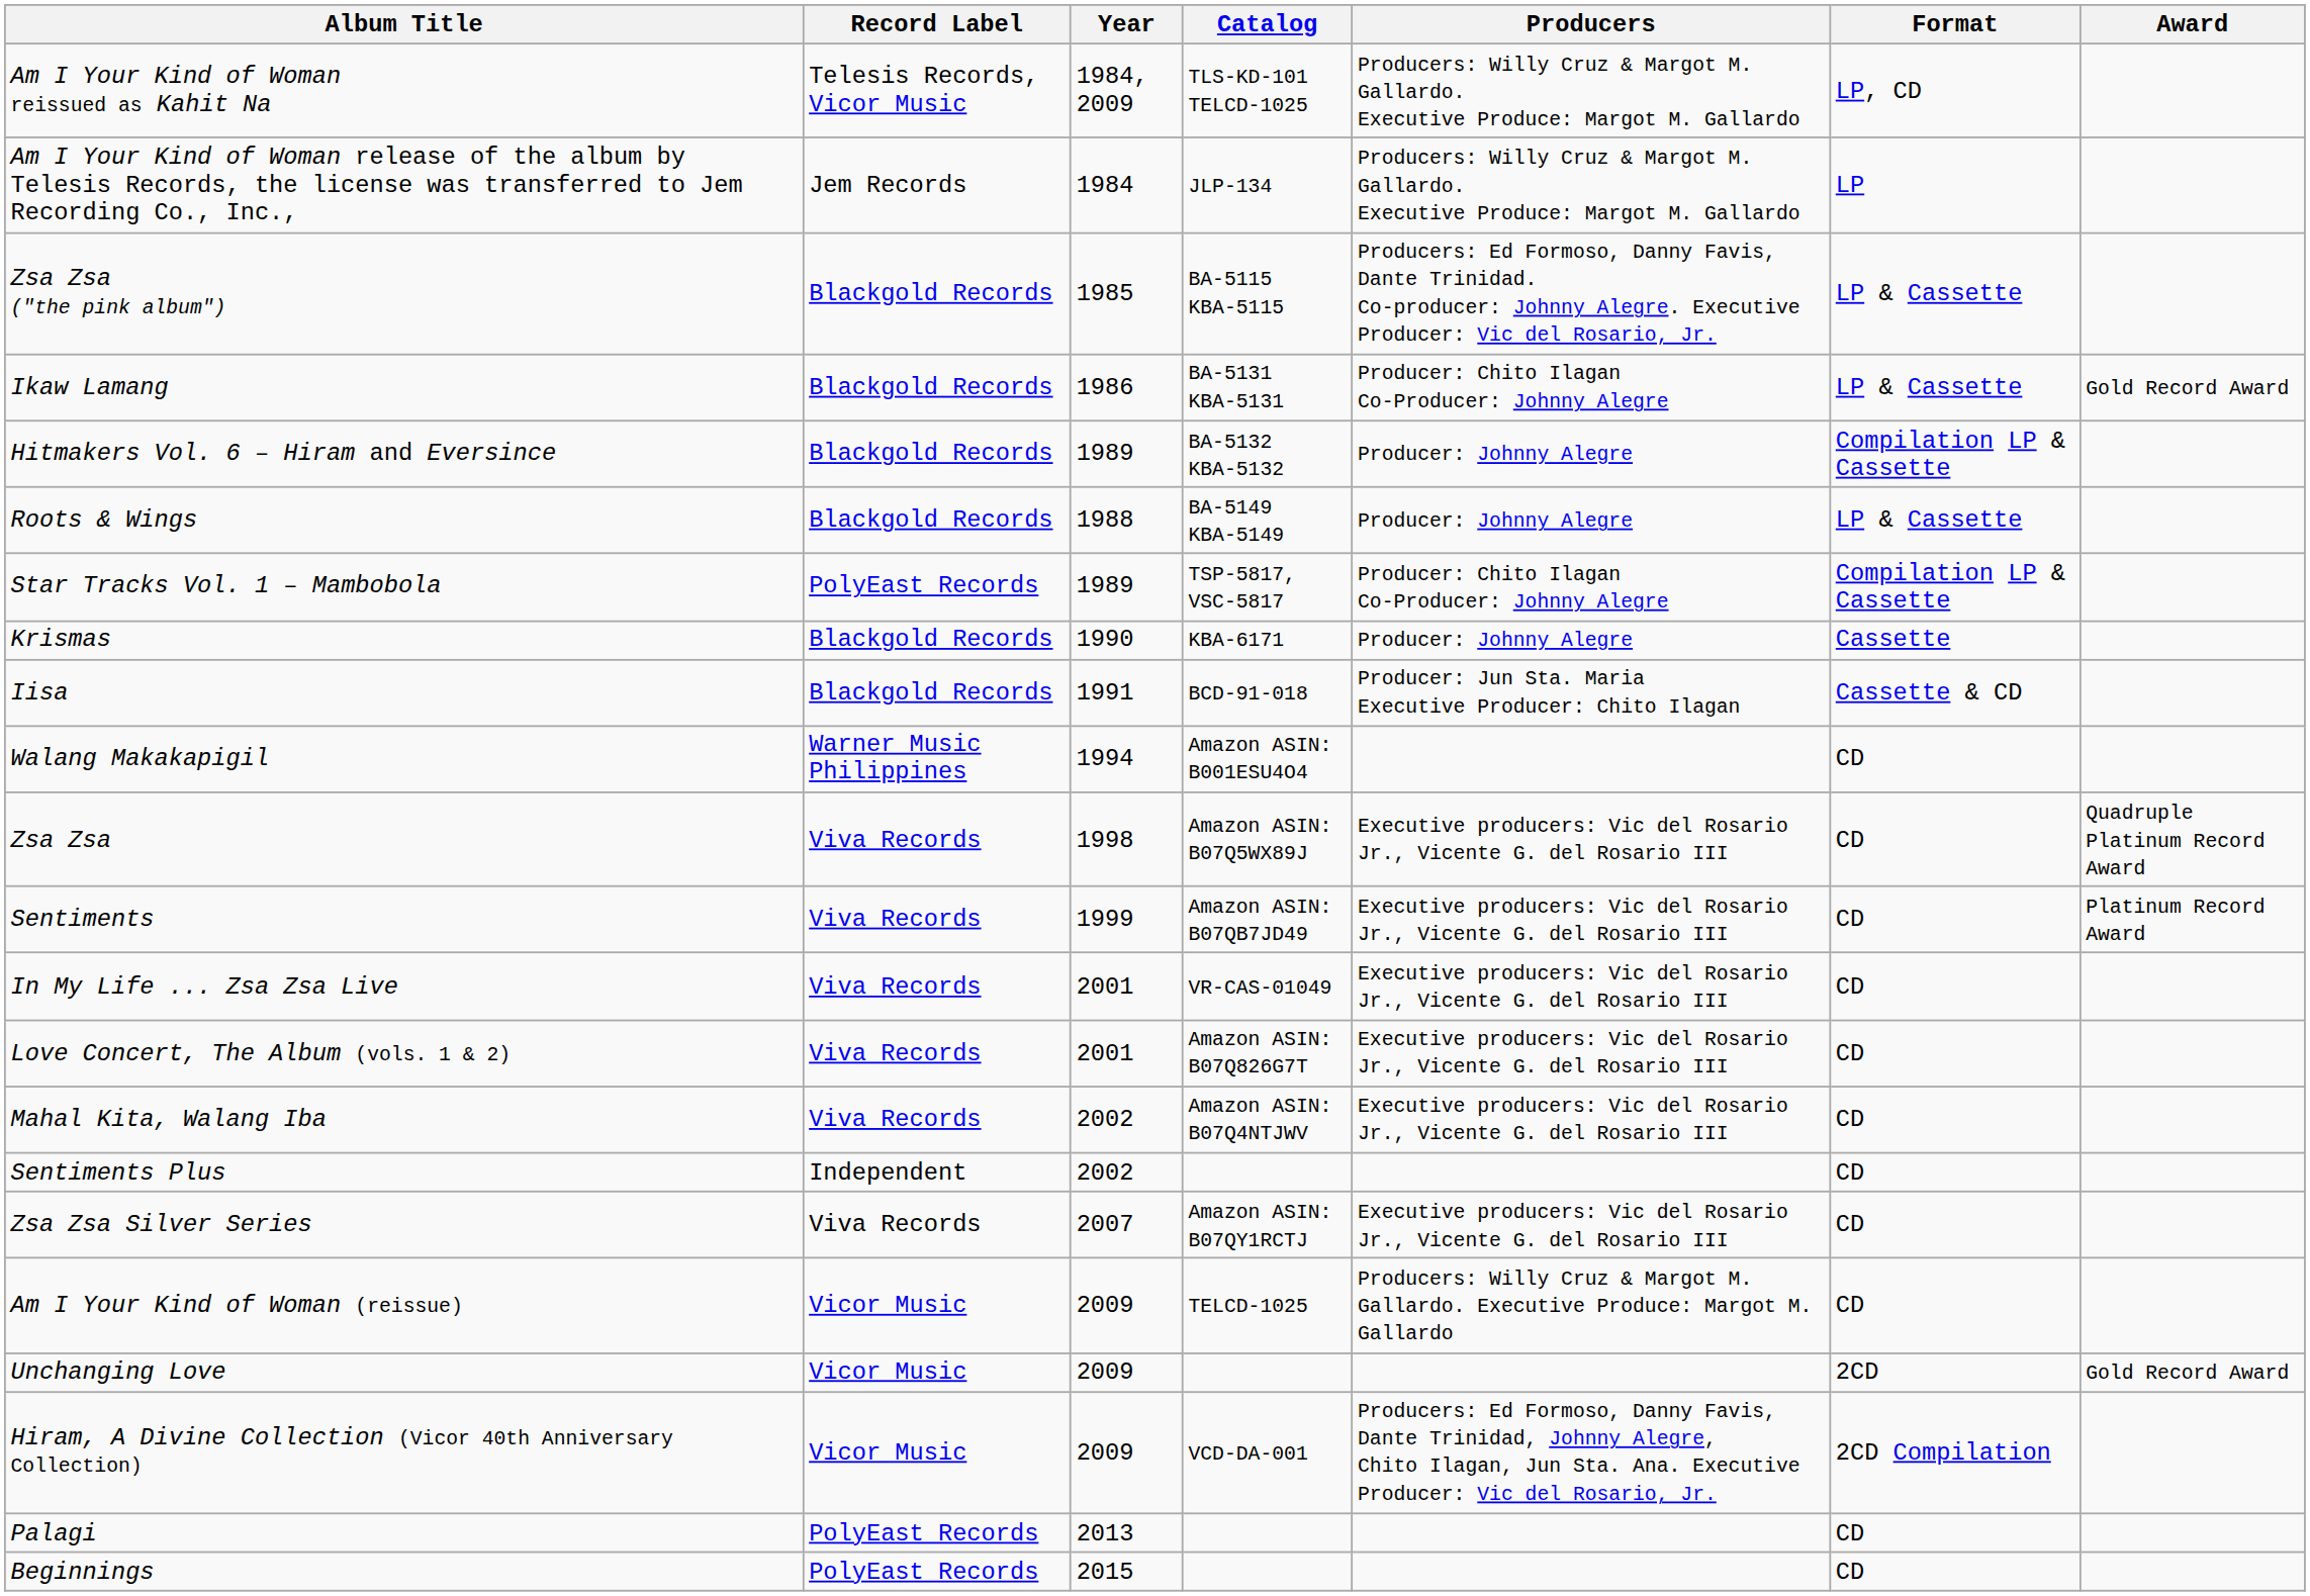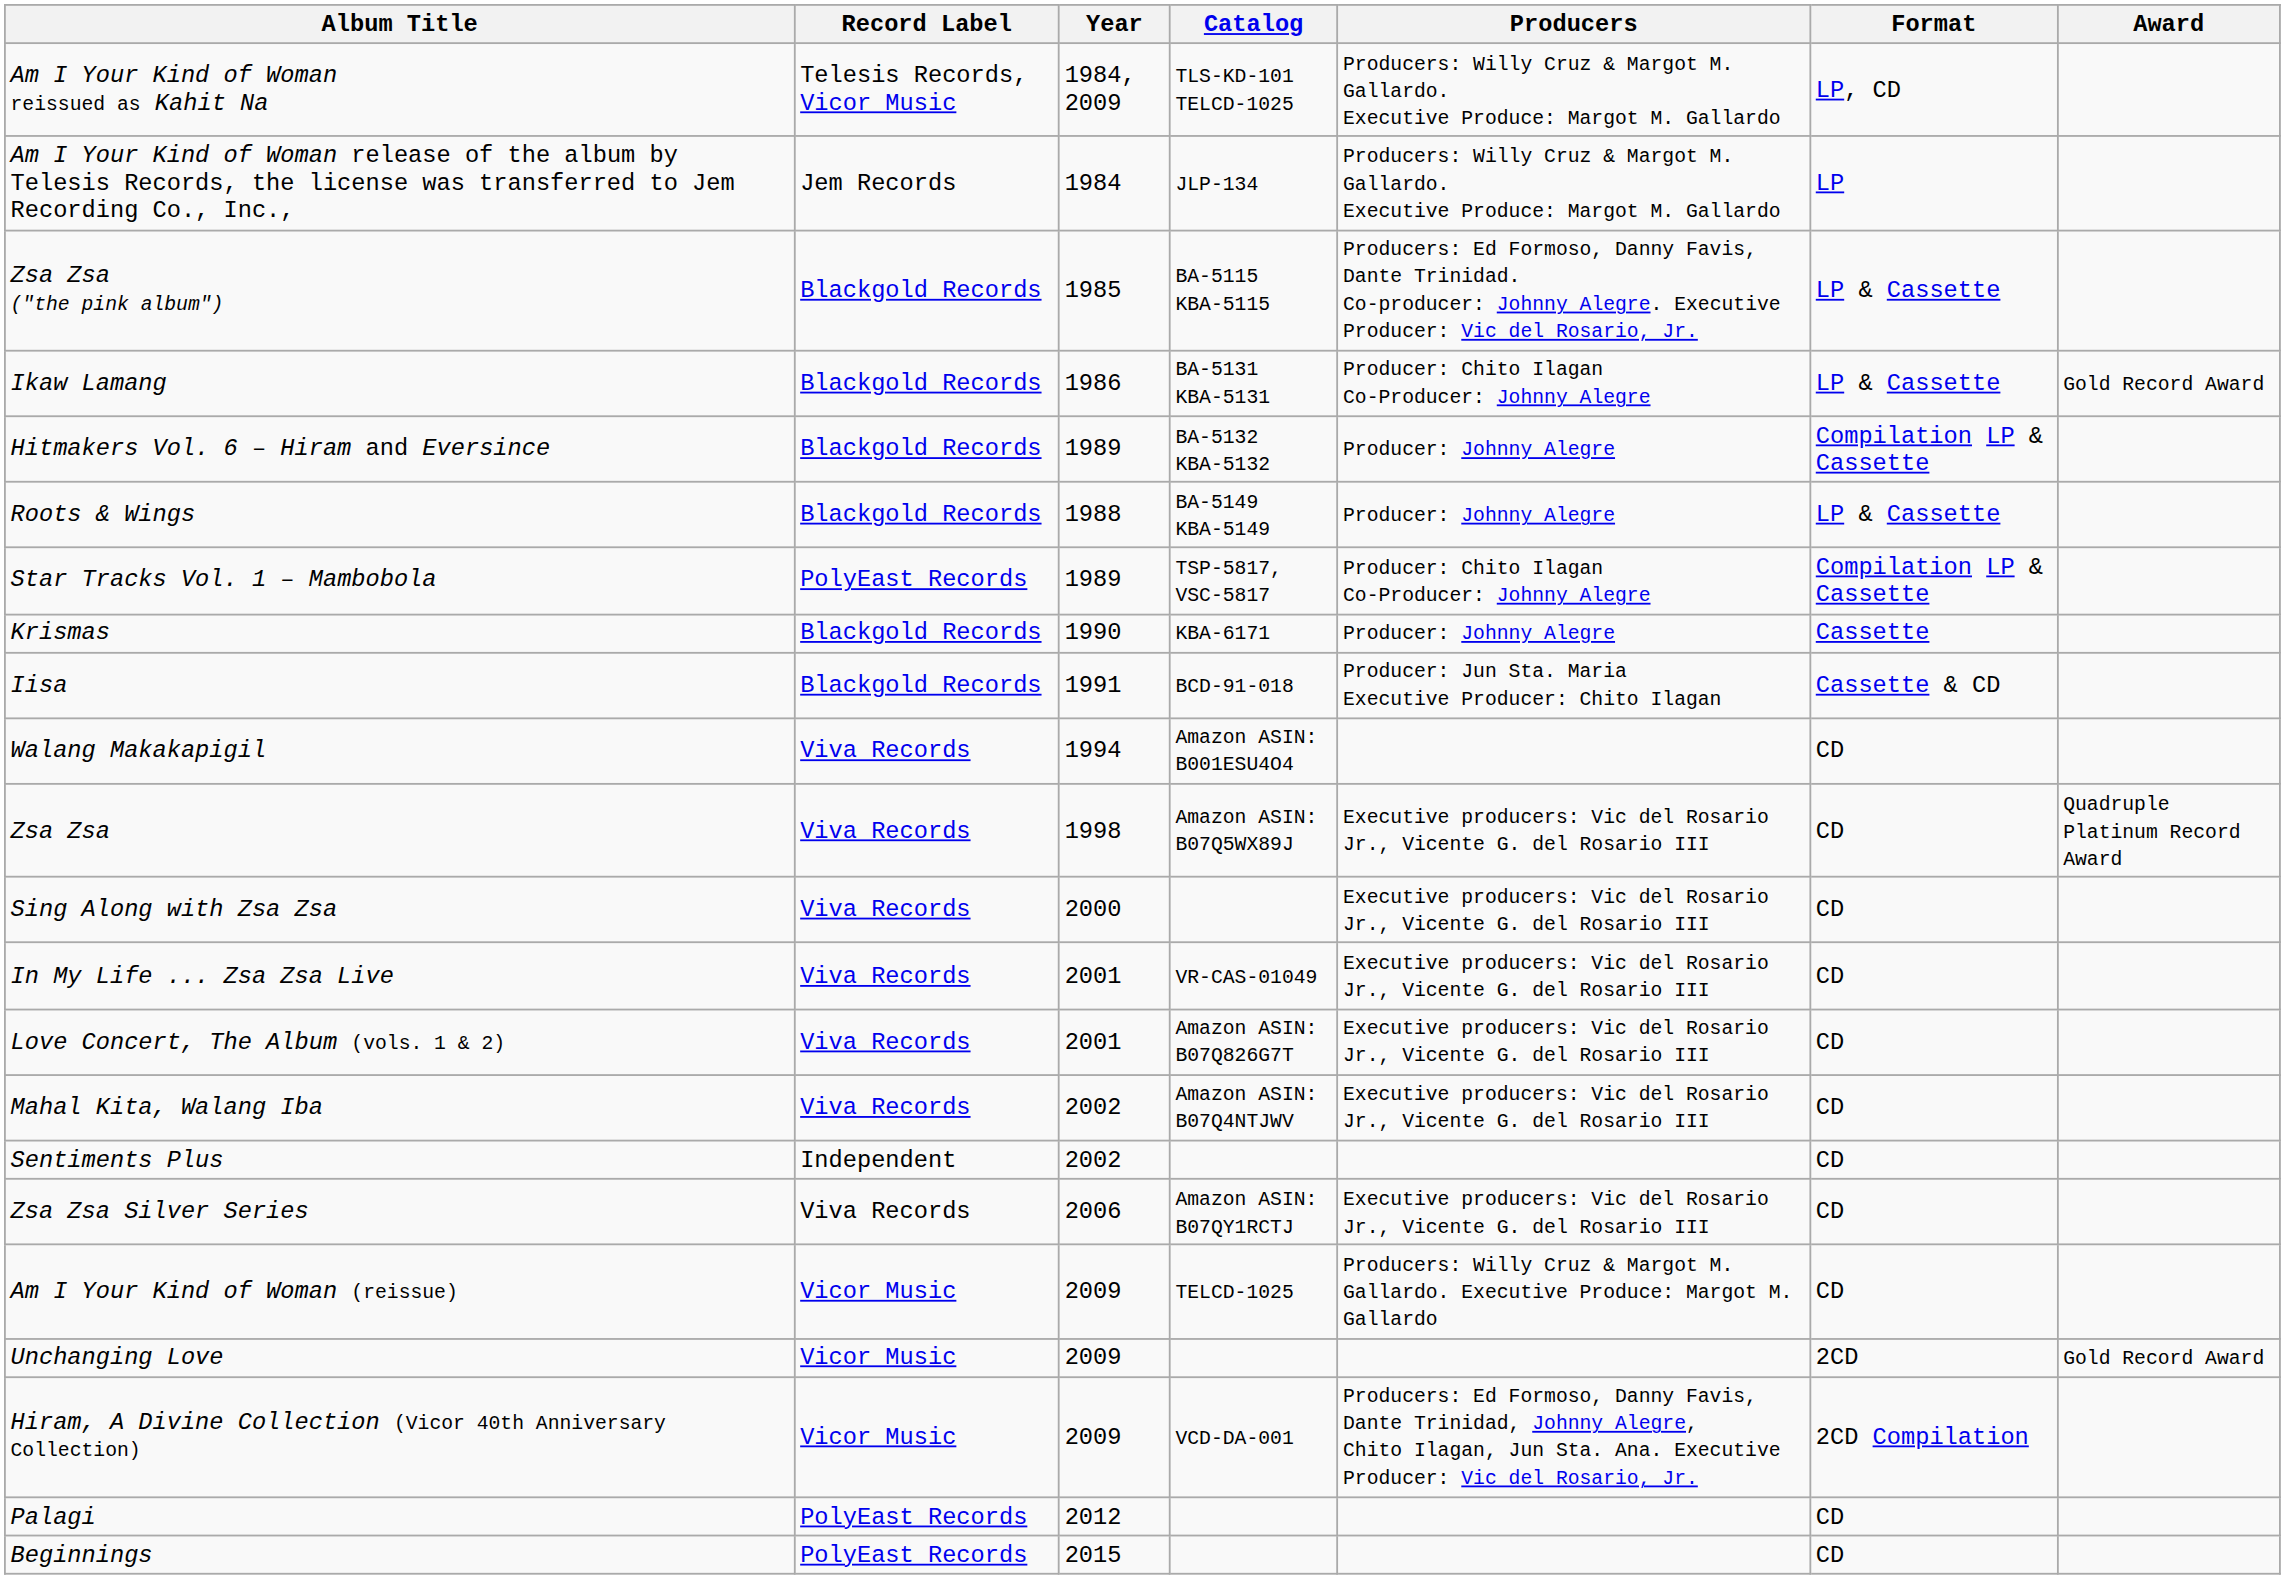Walang Makakapigil | Record Label: Warner Music Philippines -> Viva Records
- row: Sentiments | Viva Records | 1999 | Amazon ASIN: B07QB7JD49 | Executive producers: Vic del Rosario Jr., Vicente G. del Rosario III | CD | Platinum Record Award
+ row: Sing Along with Zsa Zsa | Viva Records | 2000 | Executive producers: Vic del Rosario Jr., Vicente G. del Rosario III | CD
Zsa Zsa Silver Series | Year: 2007 -> 2006
Palagi | Year: 2013 -> 2012
